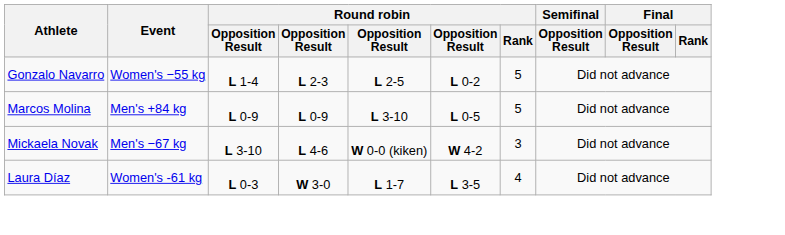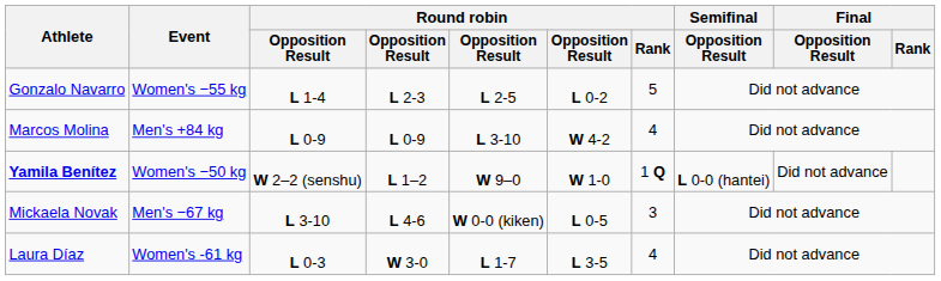Marcos Molina | column 6: L 0-5 -> W 4-2
Marcos Molina | Round robin / Rank: 5 -> 4
+ row: Yamila Benítez | Women's −50 kg | W 2–2 (senshu) | L 1–2 | W 9–0 | W 1-0 | 1 Q | L 0-0 (hantei) | Did not advance
Mickaela Novak | column 6: W 4-2 -> L 0-5
